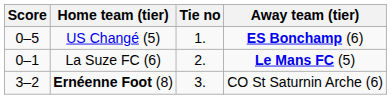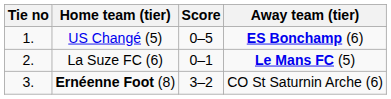columns swapped: Tie no <-> Score
